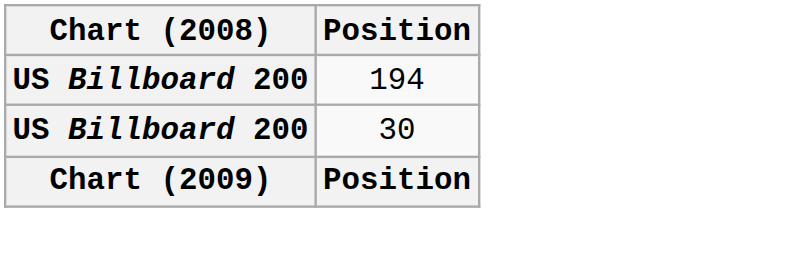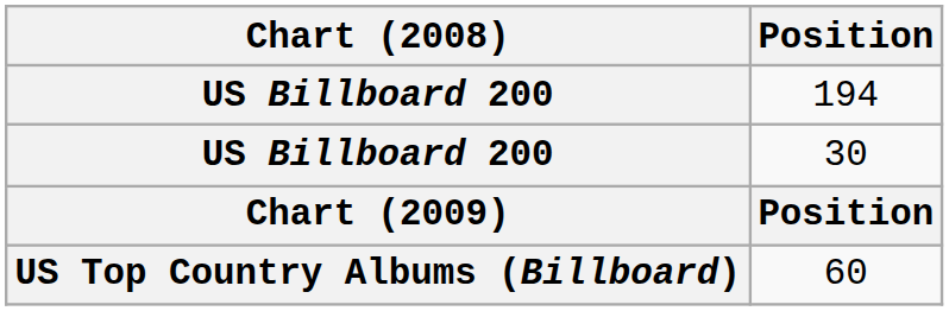+ row: US Top Country Albums (Billboard) | 60
